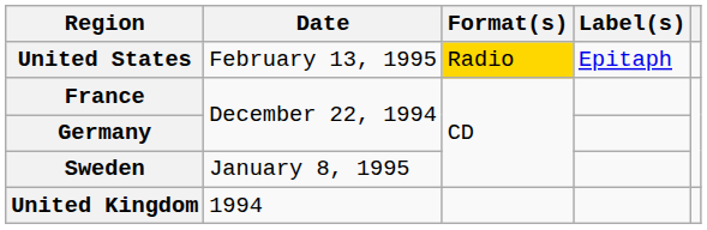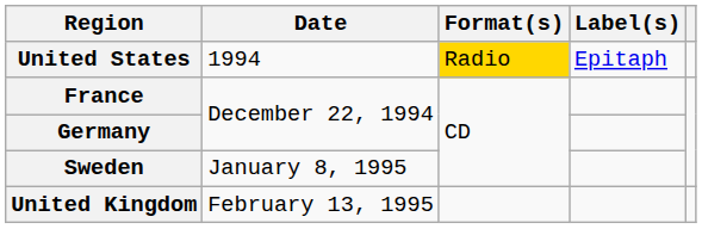United States | Date: February 13, 1995 -> 1994
United Kingdom | Date: 1994 -> February 13, 1995
